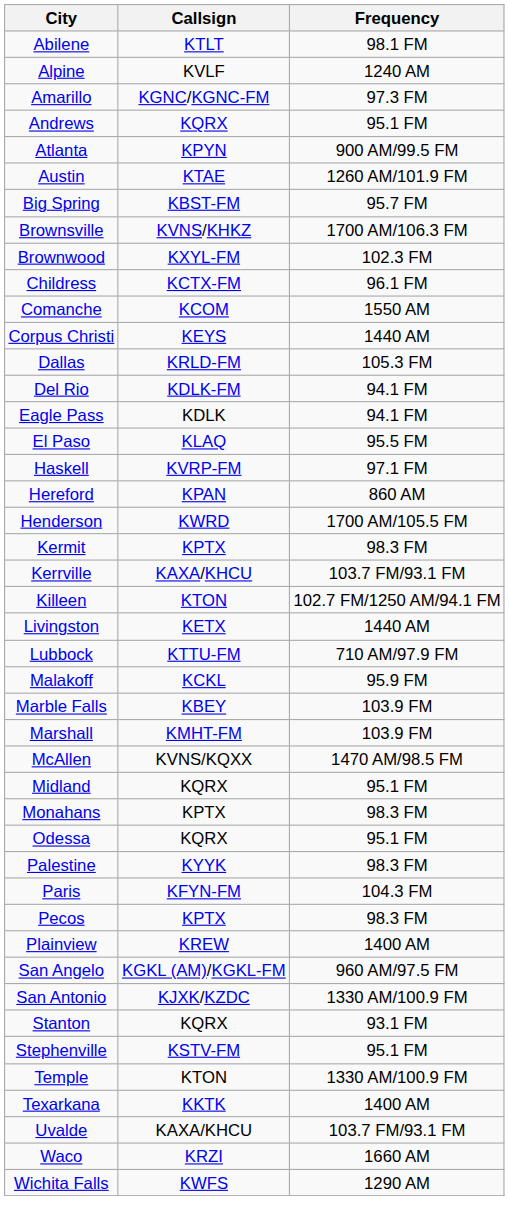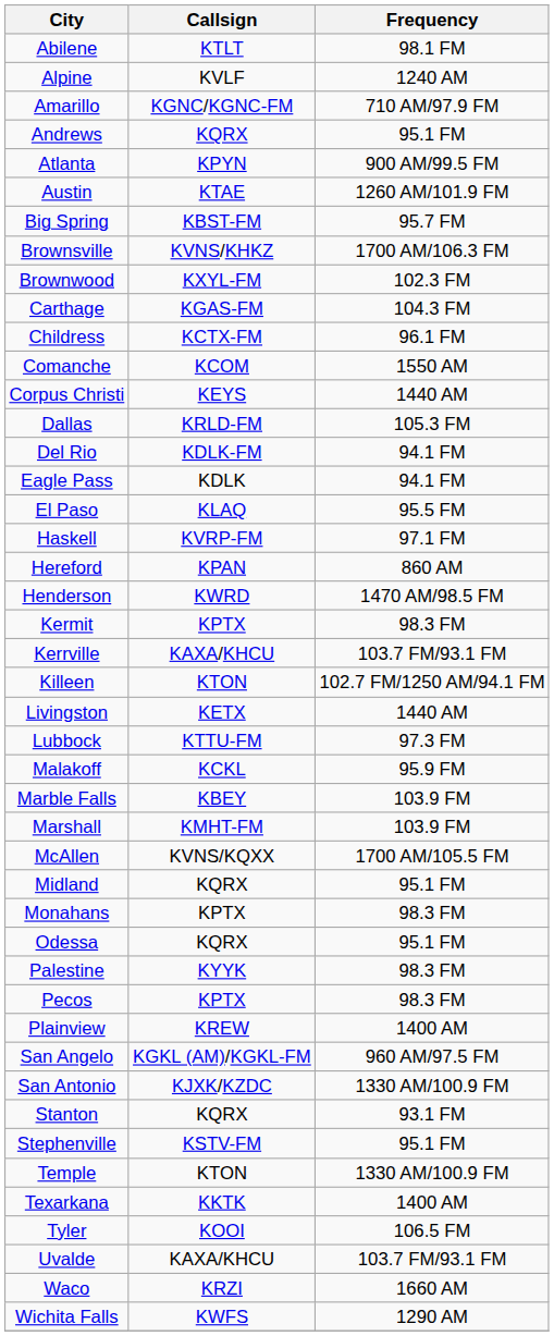Amarillo | Frequency: 97.3 FM -> 710 AM/97.9 FM
+ row: Carthage | KGAS-FM | 104.3 FM
Henderson | Frequency: 1700 AM/105.5 FM -> 1470 AM/98.5 FM
Lubbock | Frequency: 710 AM/97.9 FM -> 97.3 FM
McAllen | Frequency: 1470 AM/98.5 FM -> 1700 AM/105.5 FM
- row: Paris | KFYN-FM | 104.3 FM
+ row: Tyler | KOOI | 106.5 FM
